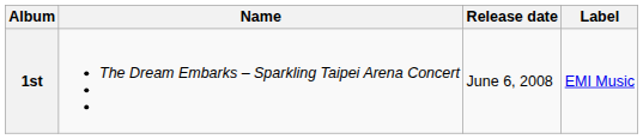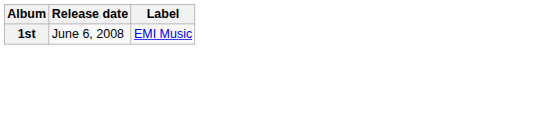- column: Name | The Dream Embarks – Sparkling Taipei Arena Concert
